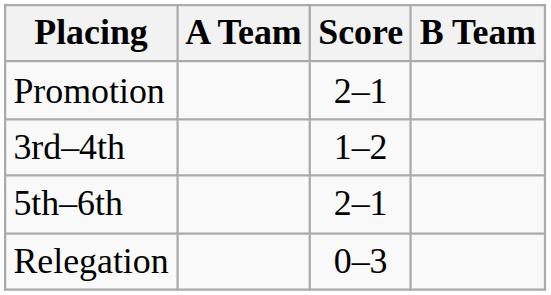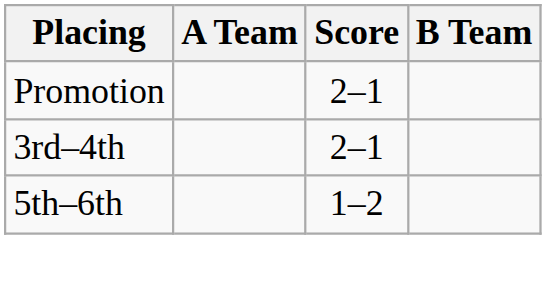3rd–4th | Score: 1–2 -> 2–1
5th–6th | Score: 2–1 -> 1–2
- row: Relegation | 0–3
